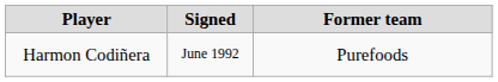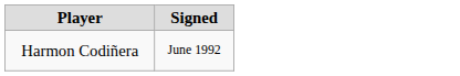- column: Former team | Purefoods
